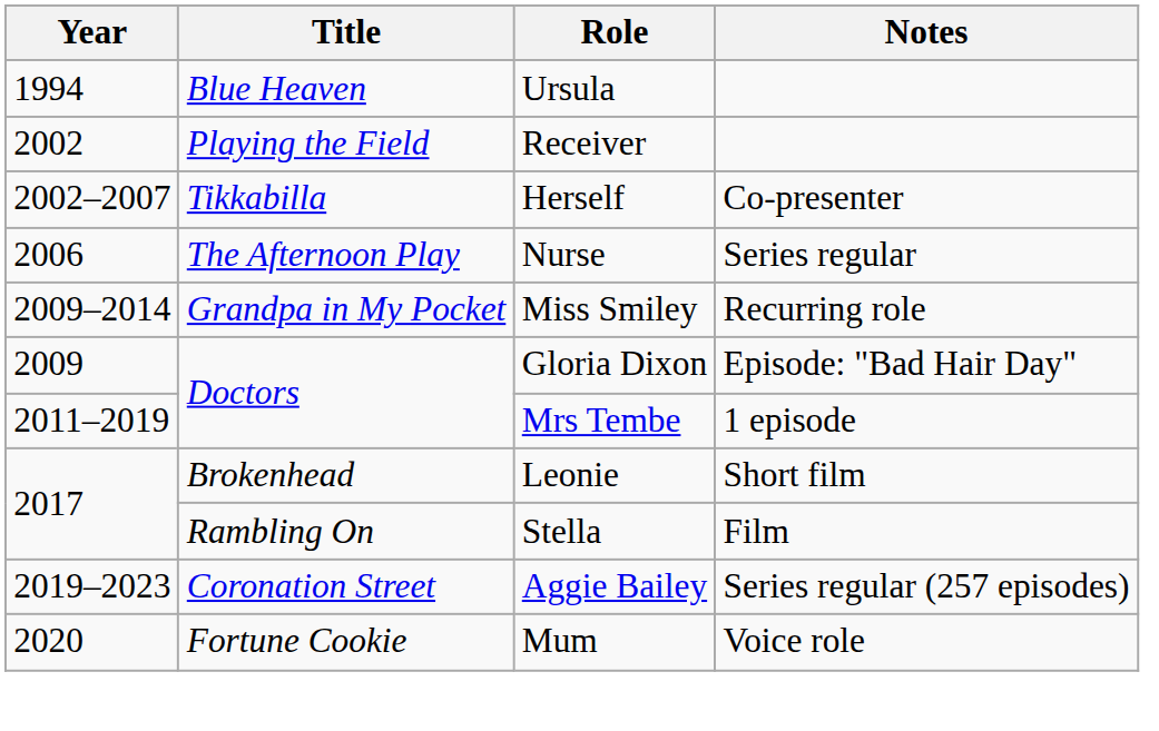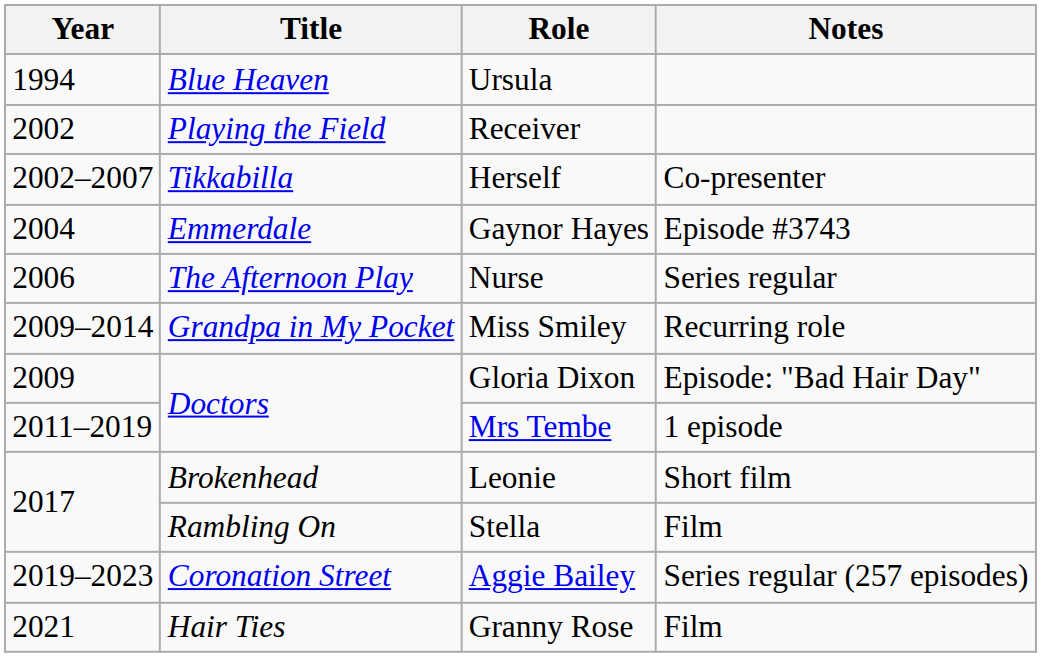+ row: 2004 | Emmerdale | Gaynor Hayes | Episode #3743
- row: 2020 | Fortune Cookie | Mum | Voice role
+ row: 2021 | Hair Ties | Granny Rose | Film
